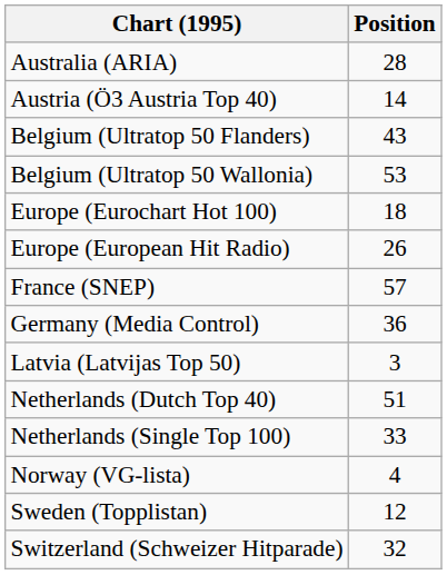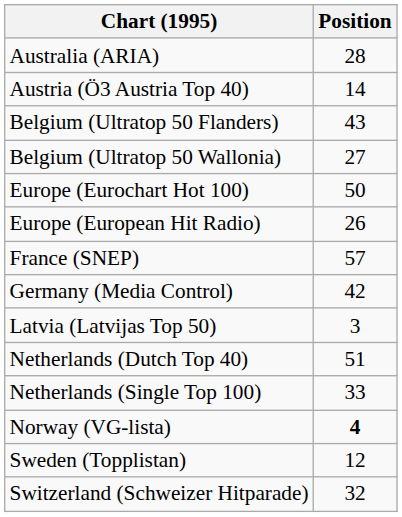Belgium (Ultratop 50 Wallonia) | Position: 53 -> 27
Europe (Eurochart Hot 100) | Position: 18 -> 50
Germany (Media Control) | Position: 36 -> 42
Norway (VG-lista) | Position: normal -> bold
